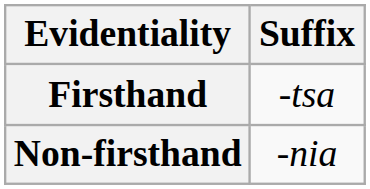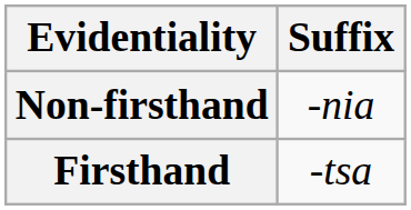rows swapped: Firsthand <-> Non-firsthand
